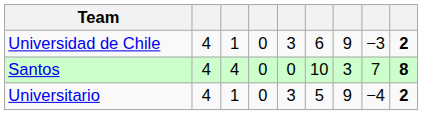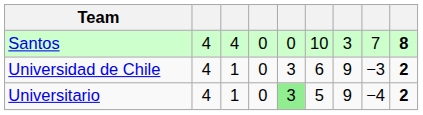rows swapped: Santos <-> Universidad de Chile
Universitario | column 5: no background -> lightgreen background
